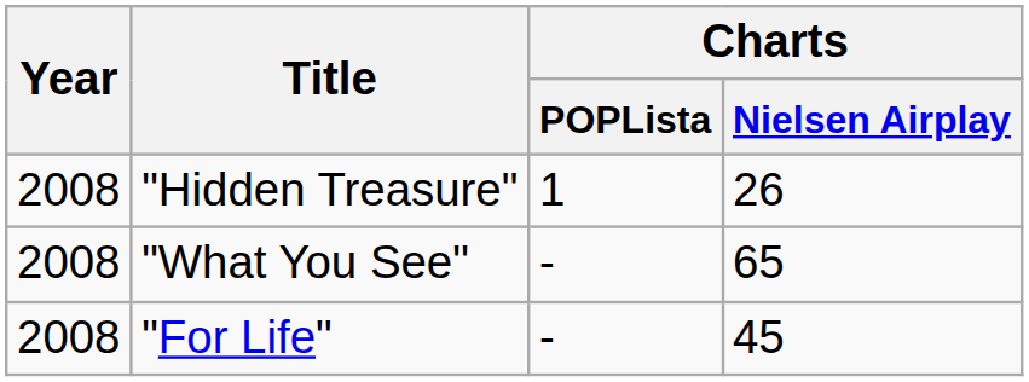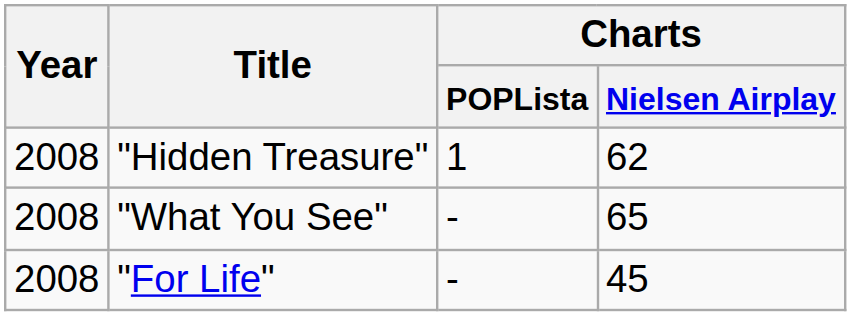"Hidden Treasure" | Charts / Nielsen Airplay: 26 -> 62
